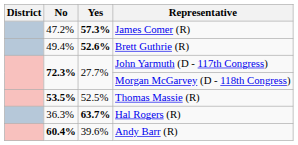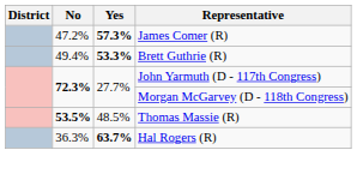Brett Guthrie (R) | Yes: 52.6% -> 53.3%
Thomas Massie (R) | Yes: 52.5% -> 48.5%
- row: 60.4% | 39.6% | Andy Barr (R)
